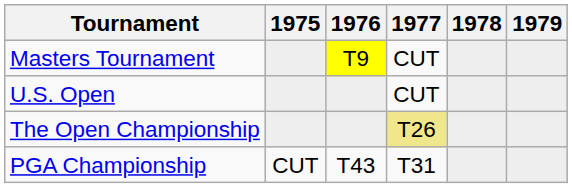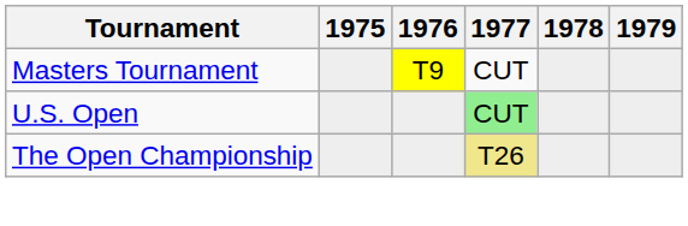U.S. Open | 1977: no background -> lightgreen background
- row: PGA Championship | CUT | T43 | T31
